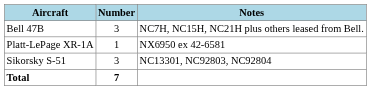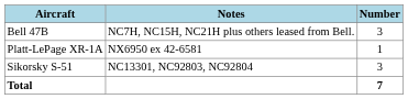columns swapped: Number <-> Notes
